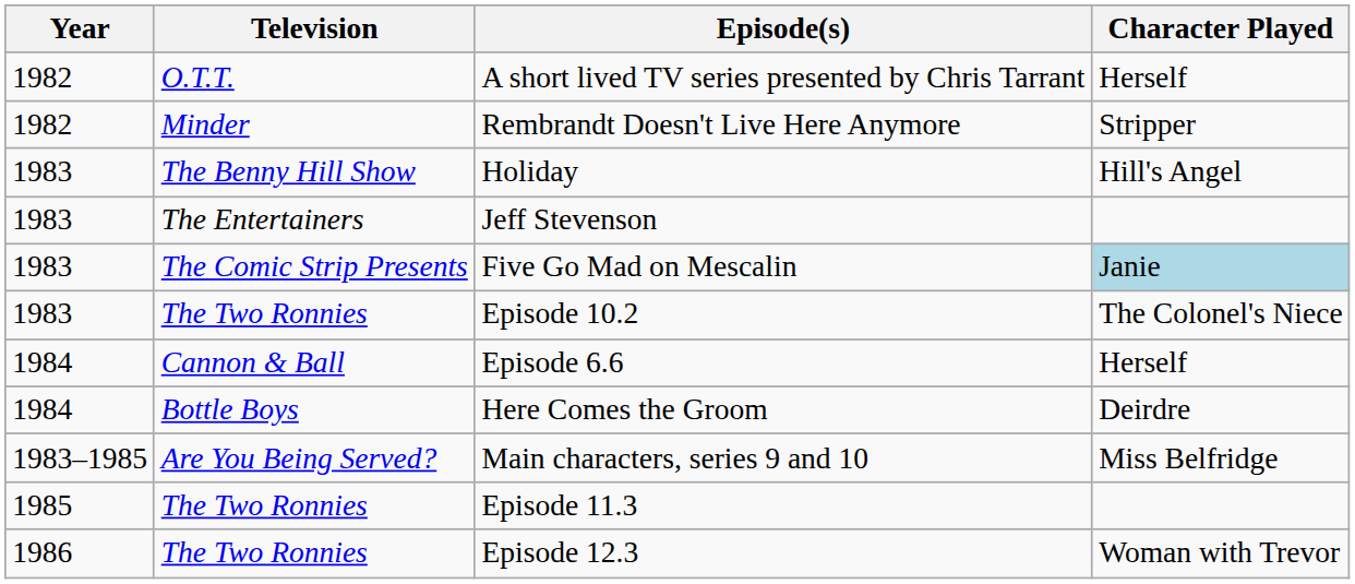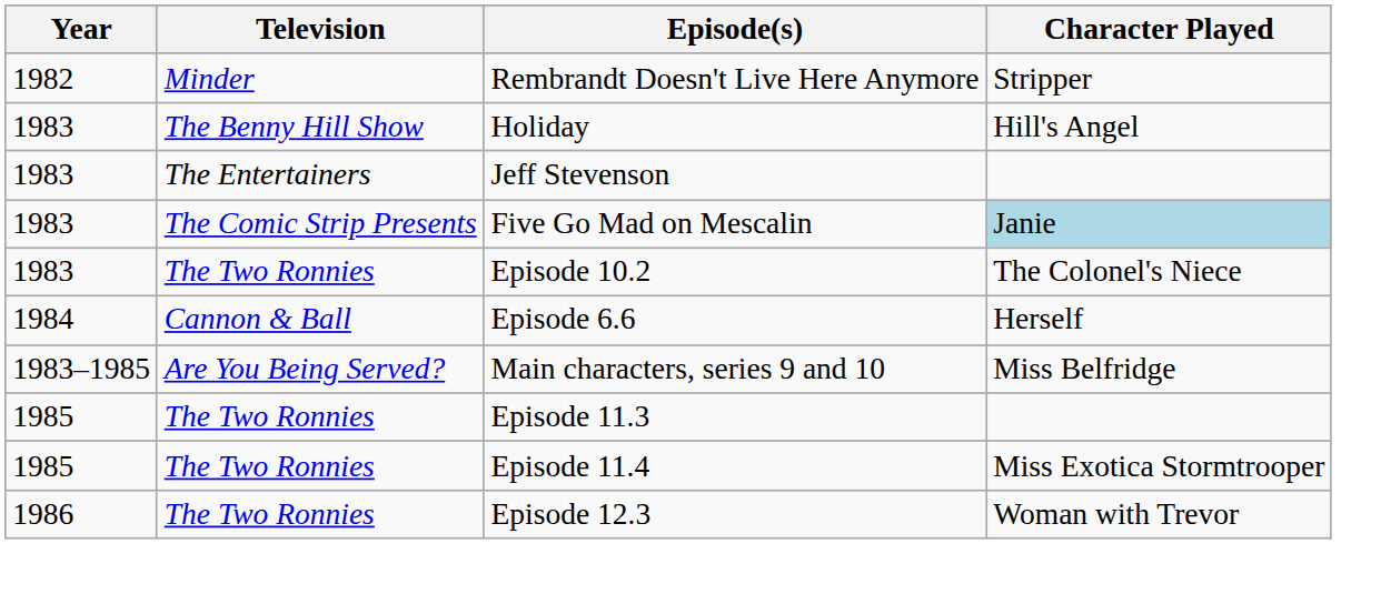- row: 1982 | O.T.T. | A short lived TV series presented by Chris Tarrant | Herself
- row: 1984 | Bottle Boys | Here Comes the Groom | Deirdre
+ row: 1985 | The Two Ronnies | Episode 11.4 | Miss Exotica Stormtrooper
